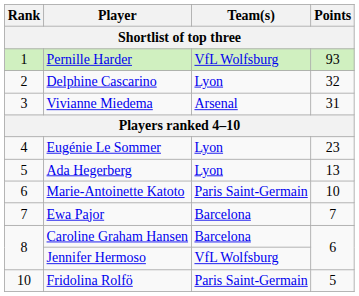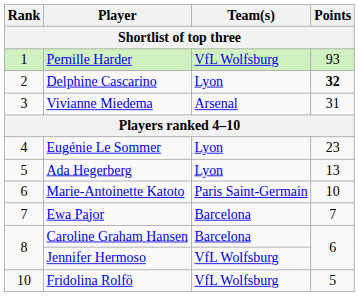Delphine Cascarino | Points: normal -> bold
Fridolina Rolfö | Team(s): Paris Saint-Germain -> VfL Wolfsburg
